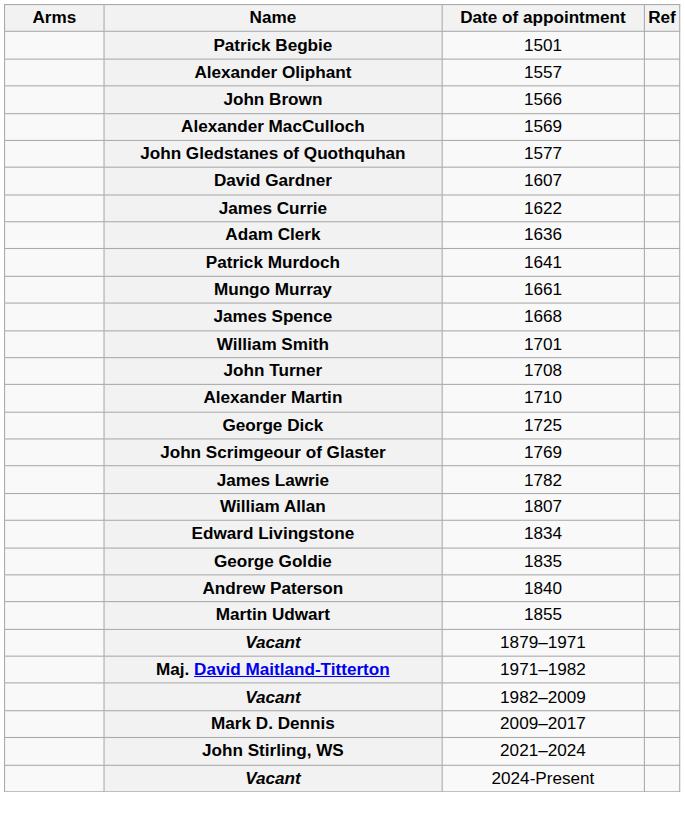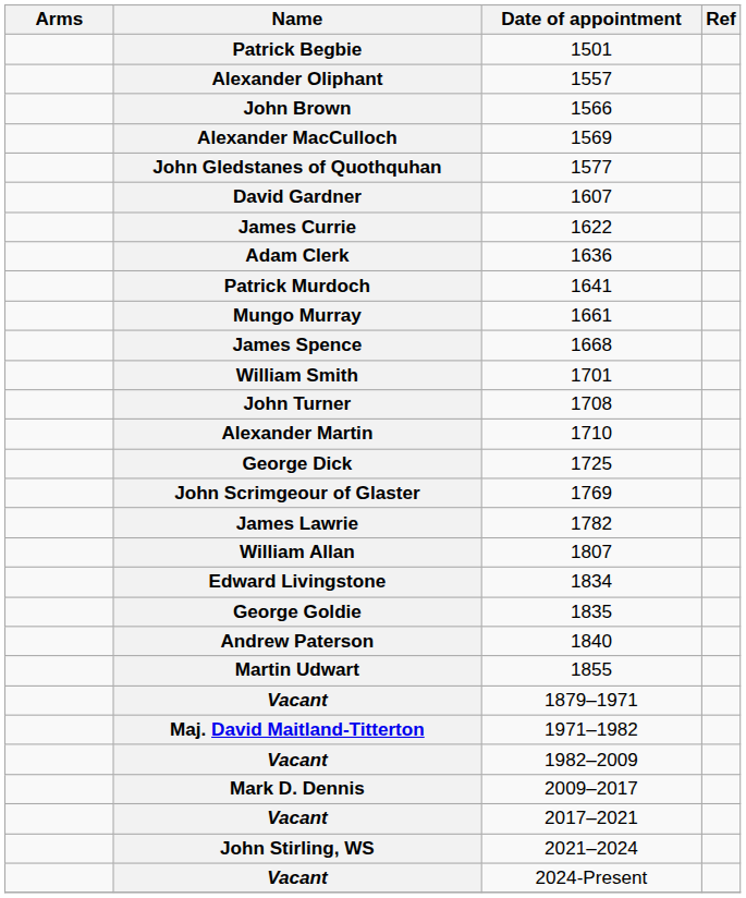+ row: Vacant | 2017–2021
